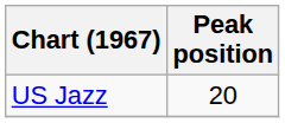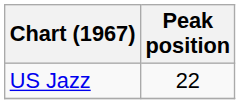US Jazz | Peak position: 20 -> 22
